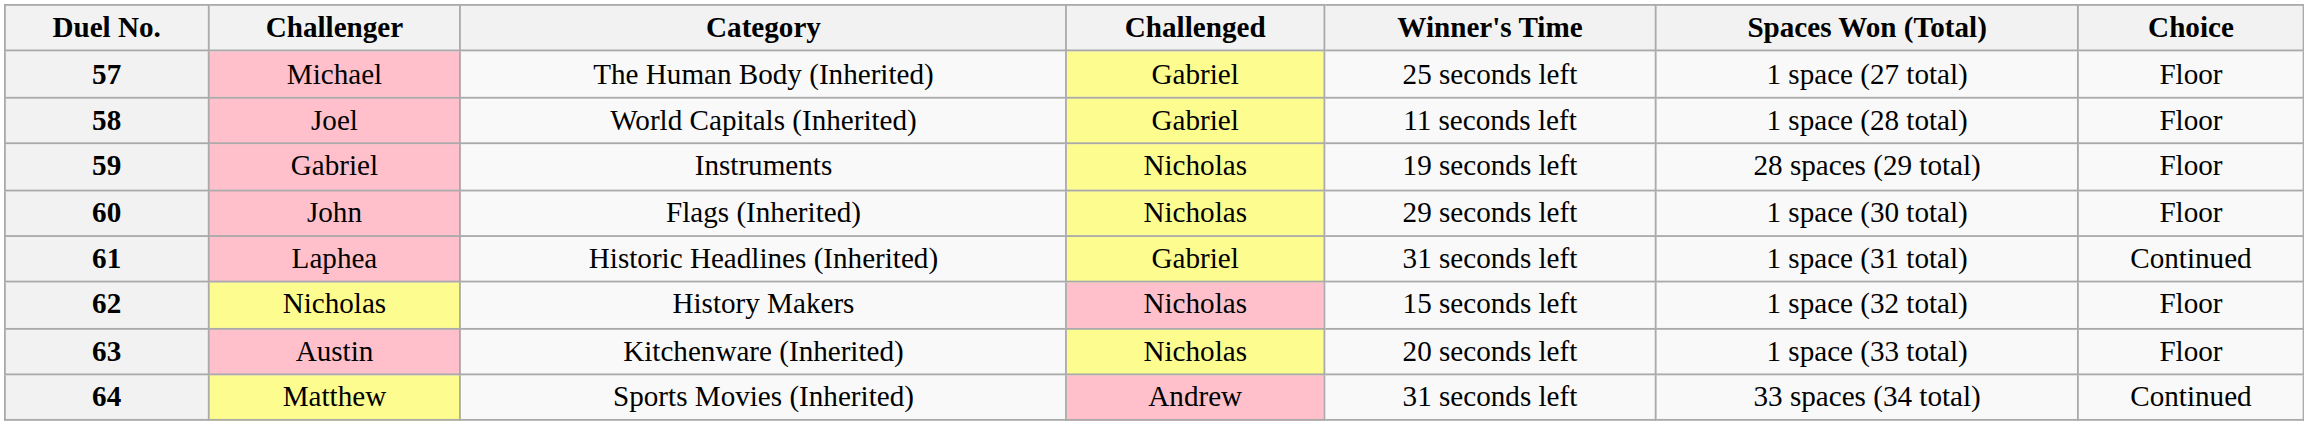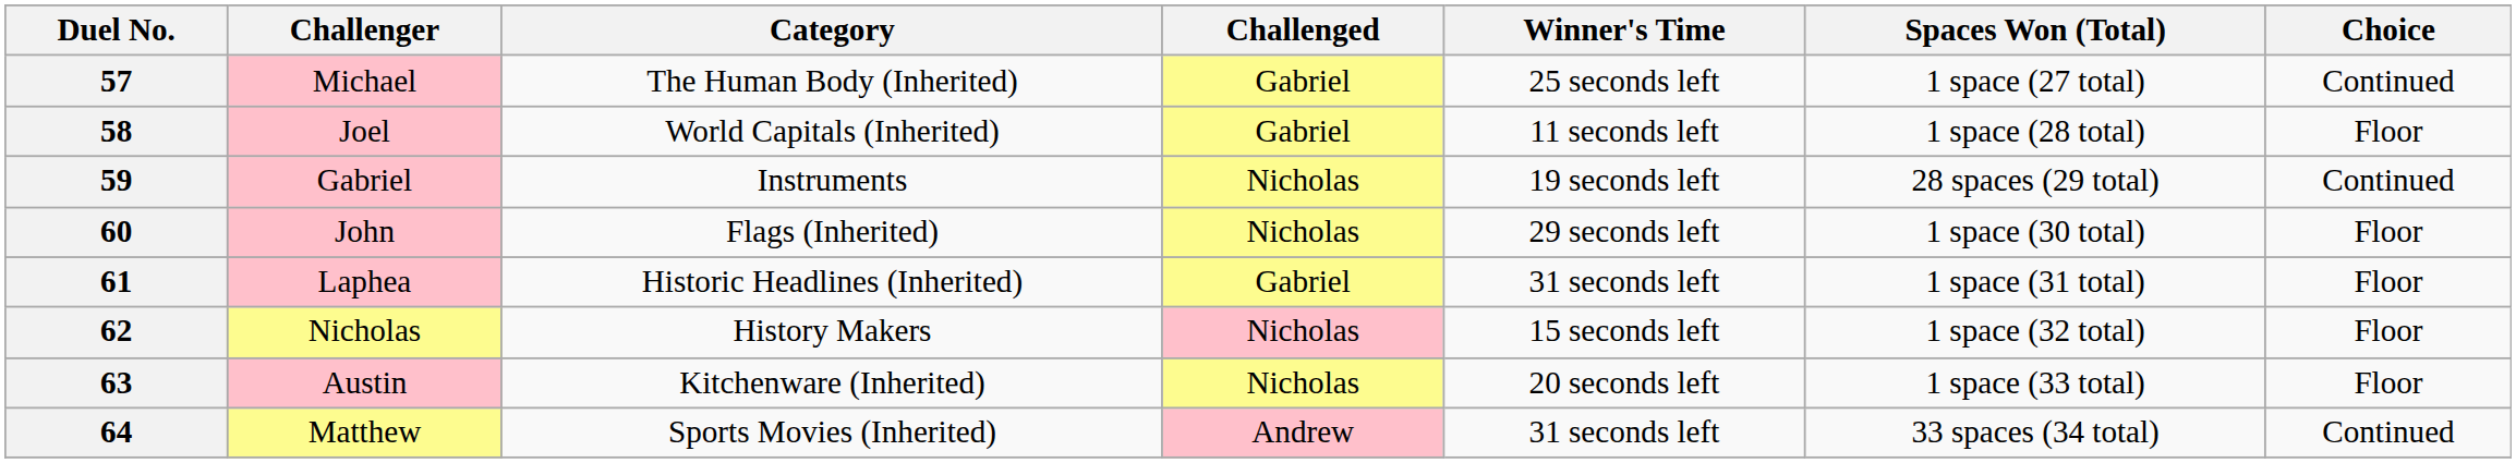57 | Choice: Floor -> Continued
59 | Choice: Floor -> Continued
61 | Choice: Continued -> Floor
